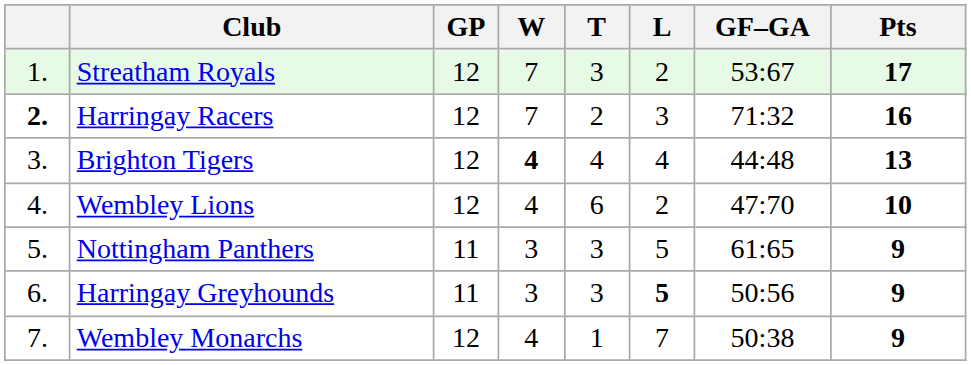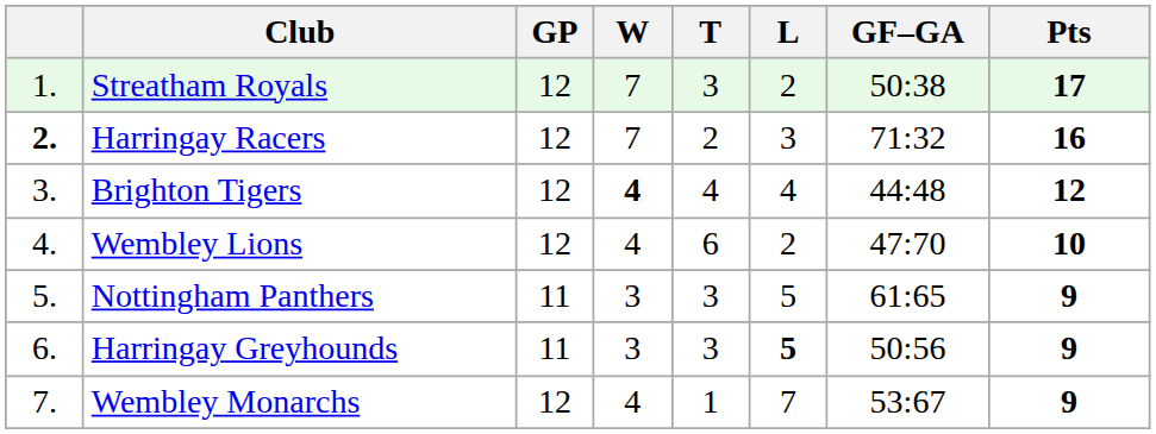Streatham Royals | GF–GA: 53:67 -> 50:38
Brighton Tigers | Pts: 13 -> 12
Wembley Monarchs | GF–GA: 50:38 -> 53:67
